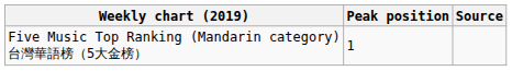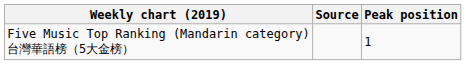columns swapped: Peak position <-> Source
